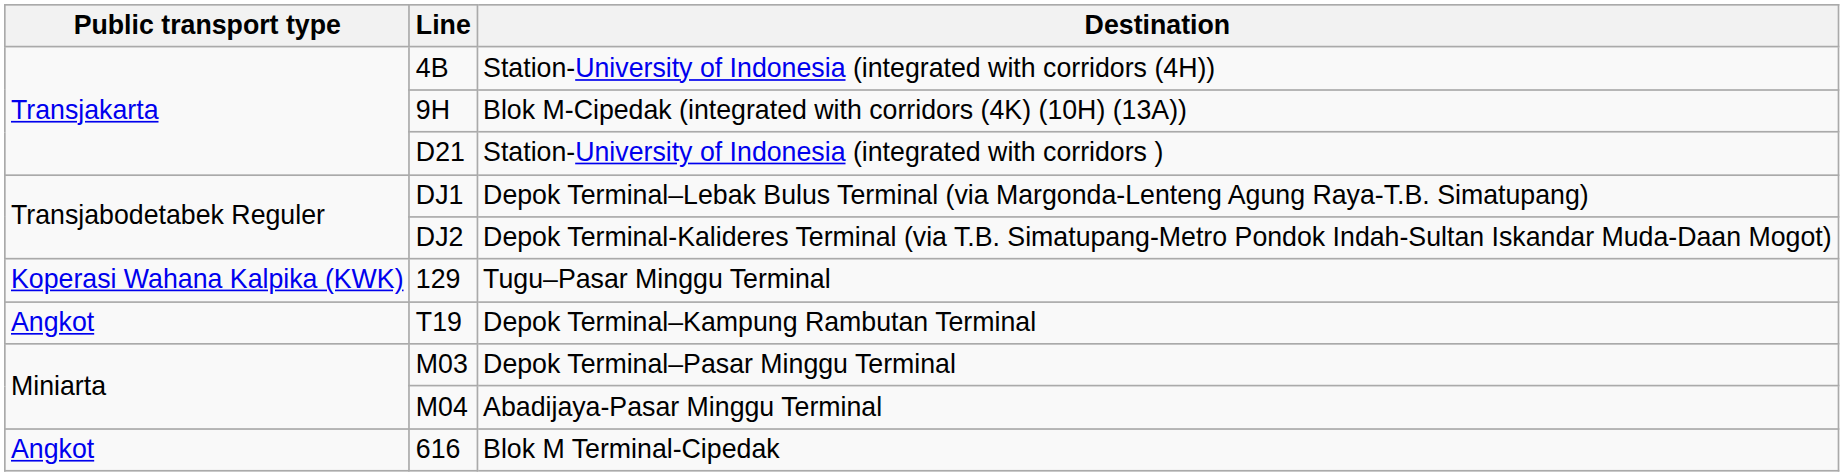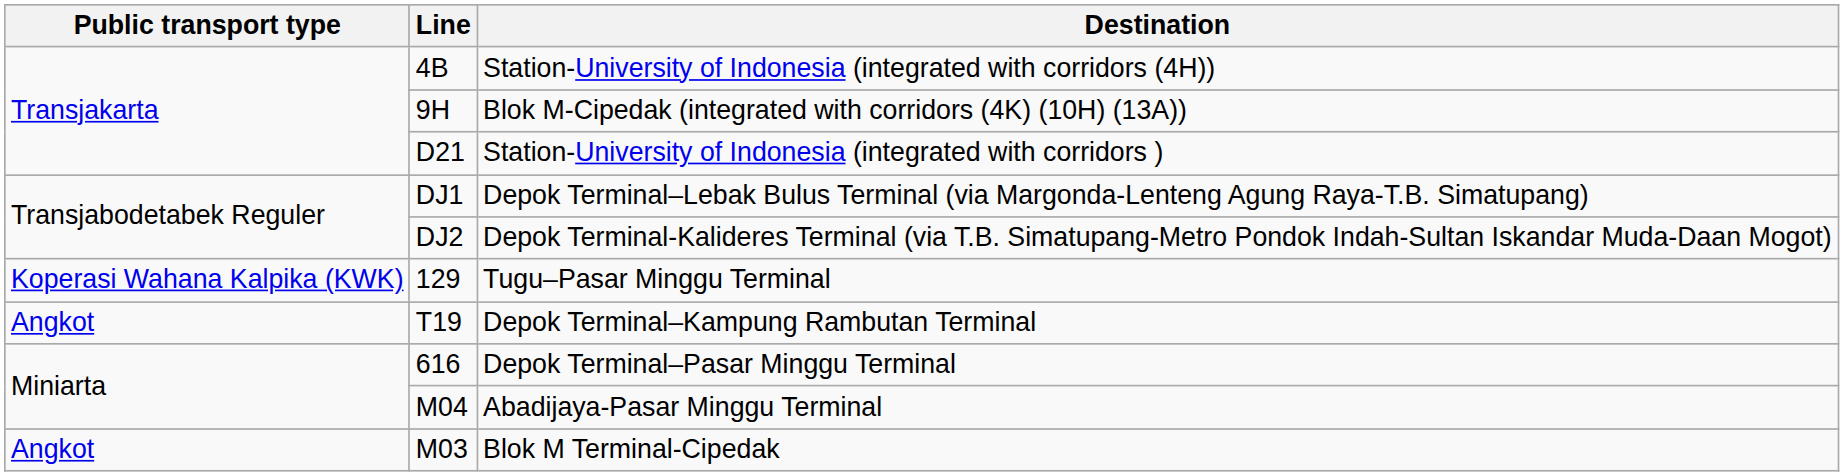Depok Terminal–Pasar Minggu Terminal | Line: M03 -> 616
Blok M Terminal-Cipedak | Line: 616 -> M03
